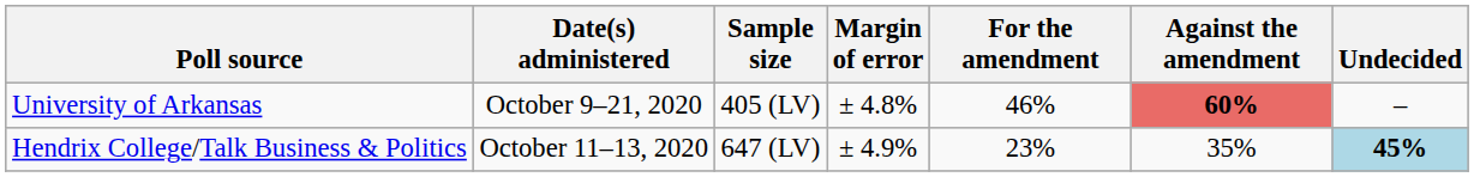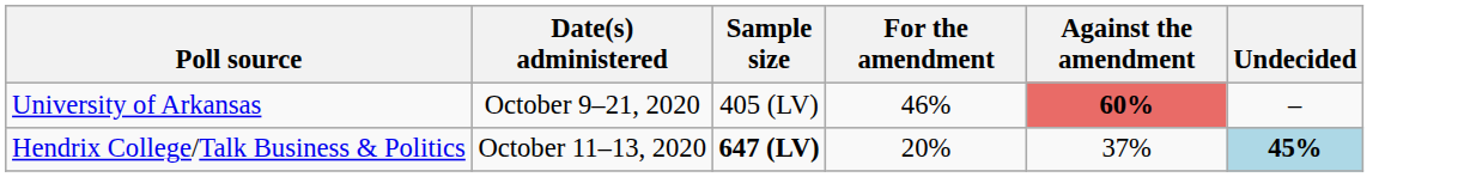- column: Margin of error | ± 4.8% | ± 4.9%
Hendrix College/Talk Business & Politics | Sample size: normal -> bold
Hendrix College/Talk Business & Politics | For the amendment: 23% -> 20%
Hendrix College/Talk Business & Politics | Against the amendment: 35% -> 37%
